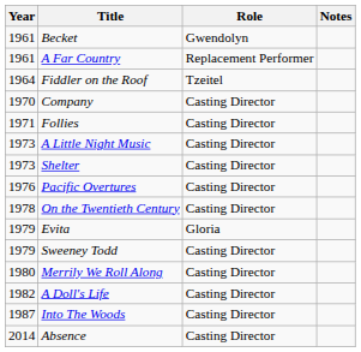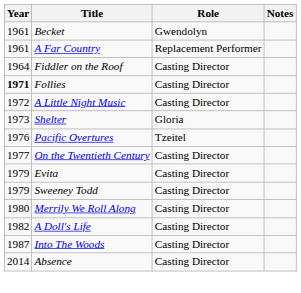Fiddler on the Roof | Role: Tzeitel -> Casting Director
- row: 1970 | Company | Casting Director
Follies | Year: normal -> bold
A Little Night Music | Year: 1973 -> 1972
Shelter | Role: Casting Director -> Gloria
Pacific Overtures | Role: Casting Director -> Tzeitel
On the Twentieth Century | Year: 1978 -> 1977
Evita | Role: Gloria -> Casting Director
